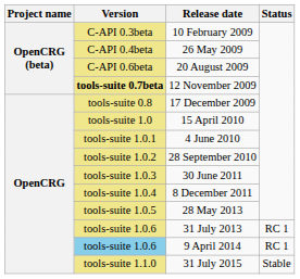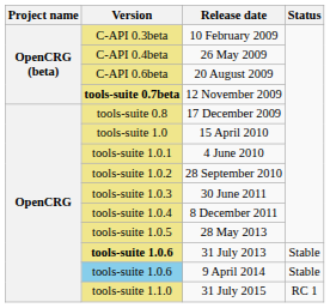31 July 2013 | Version: normal -> bold
31 July 2013 | Status: RC 1 -> Stable
9 April 2014 | Status: RC 1 -> Stable
31 July 2015 | Status: Stable -> RC 1
